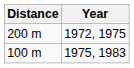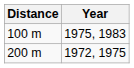rows swapped: 100 m <-> 200 m
